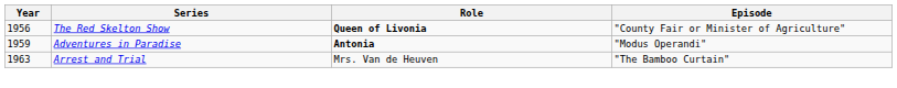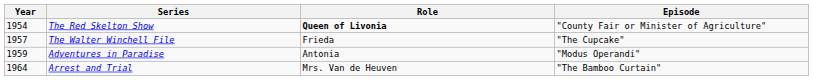The Red Skelton Show | Year: 1956 -> 1954
+ row: 1957 | The Walter Winchell File | Frieda | "The Cupcake"
Adventures in Paradise | Role: bold -> normal
Arrest and Trial | Year: 1963 -> 1964
